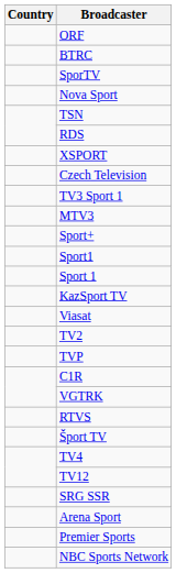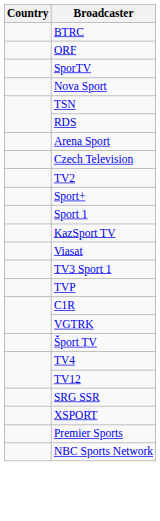rows swapped: ORF <-> BTRC
rows swapped: Arena Sport <-> XSPORT
rows swapped: TV3 Sport 1 <-> TV2
- row: MTV3
- row: Sport1
- row: RTVS
